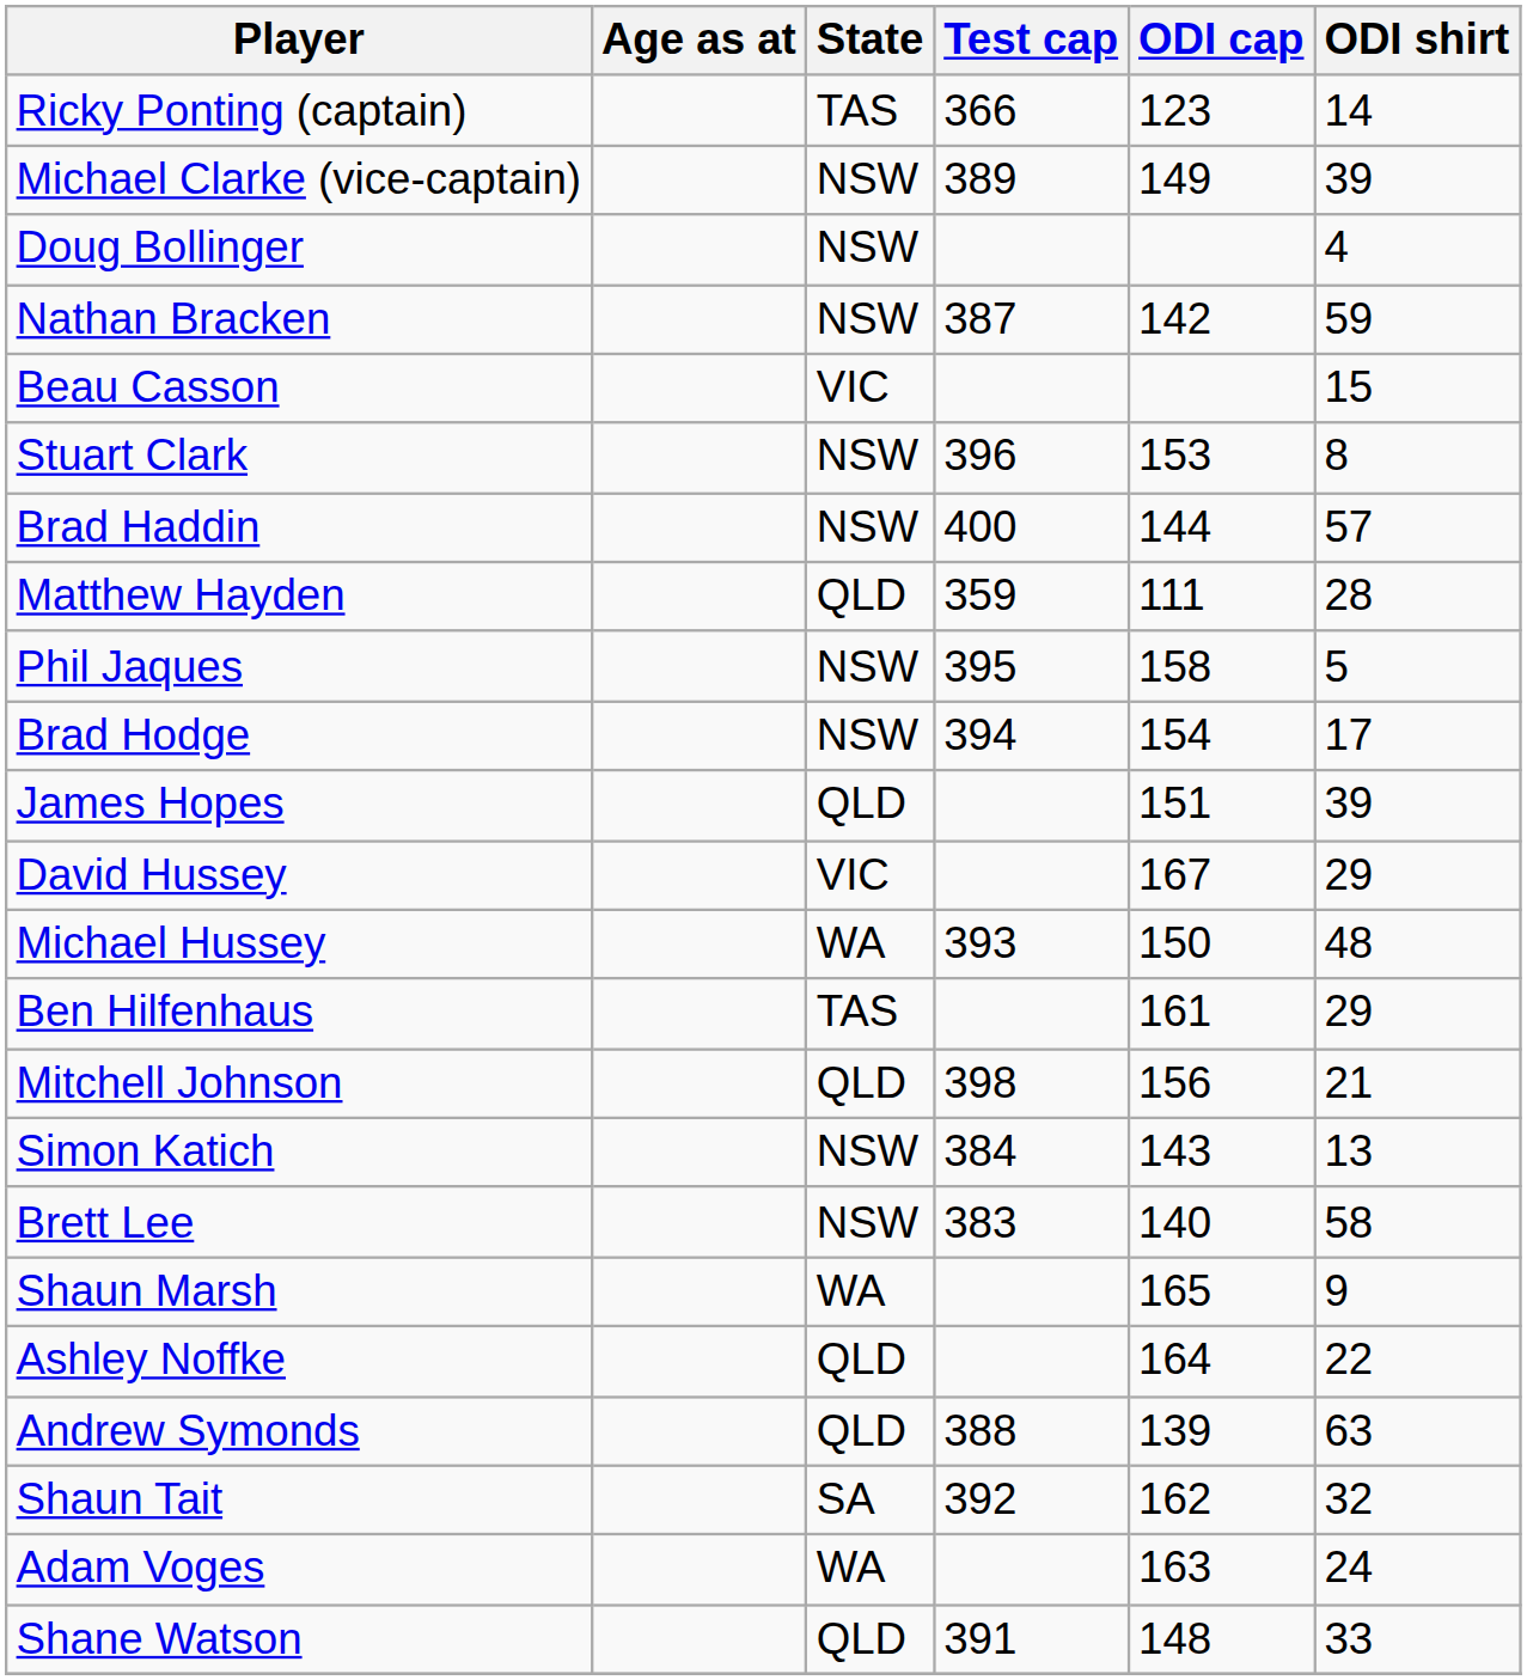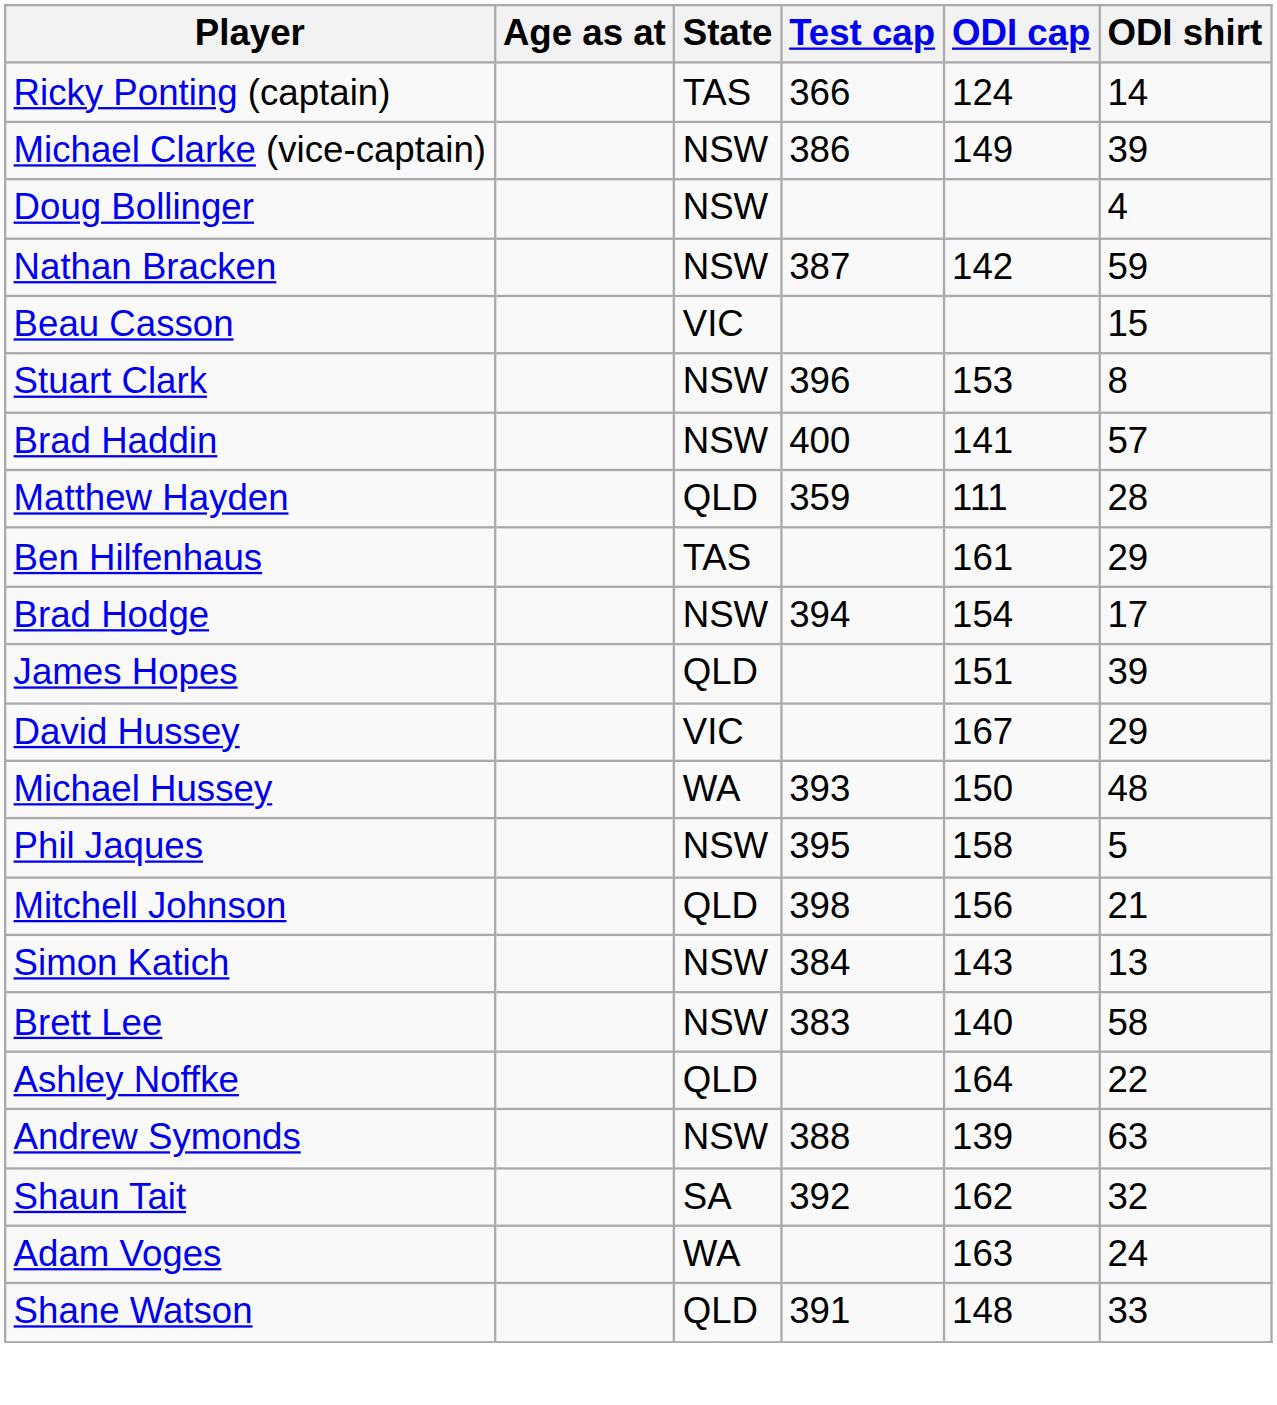Ricky Ponting (captain) | ODI cap: 123 -> 124
Michael Clarke (vice-captain) | Test cap: 389 -> 386
Brad Haddin | ODI cap: 144 -> 141
rows swapped: Ben Hilfenhaus <-> Phil Jaques
- row: Shaun Marsh | WA | 165 | 9
Andrew Symonds | State: QLD -> NSW
